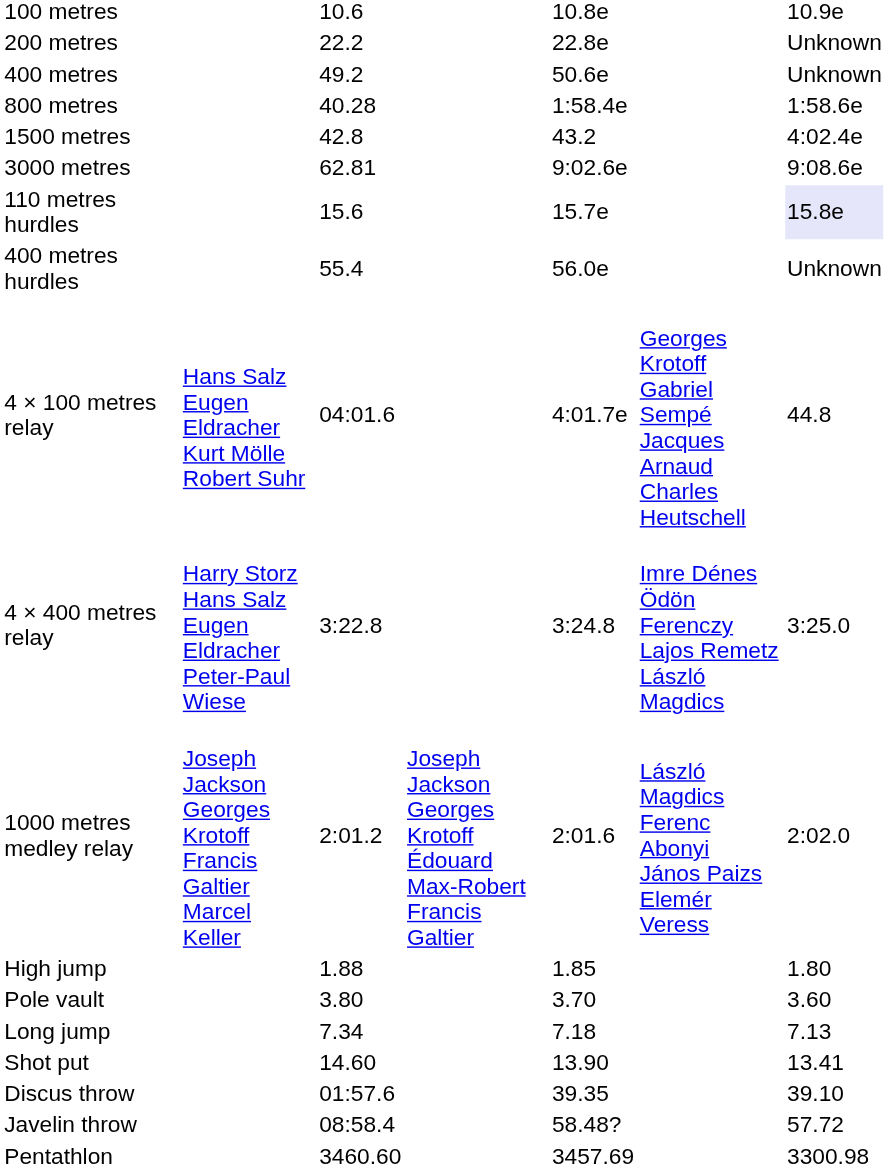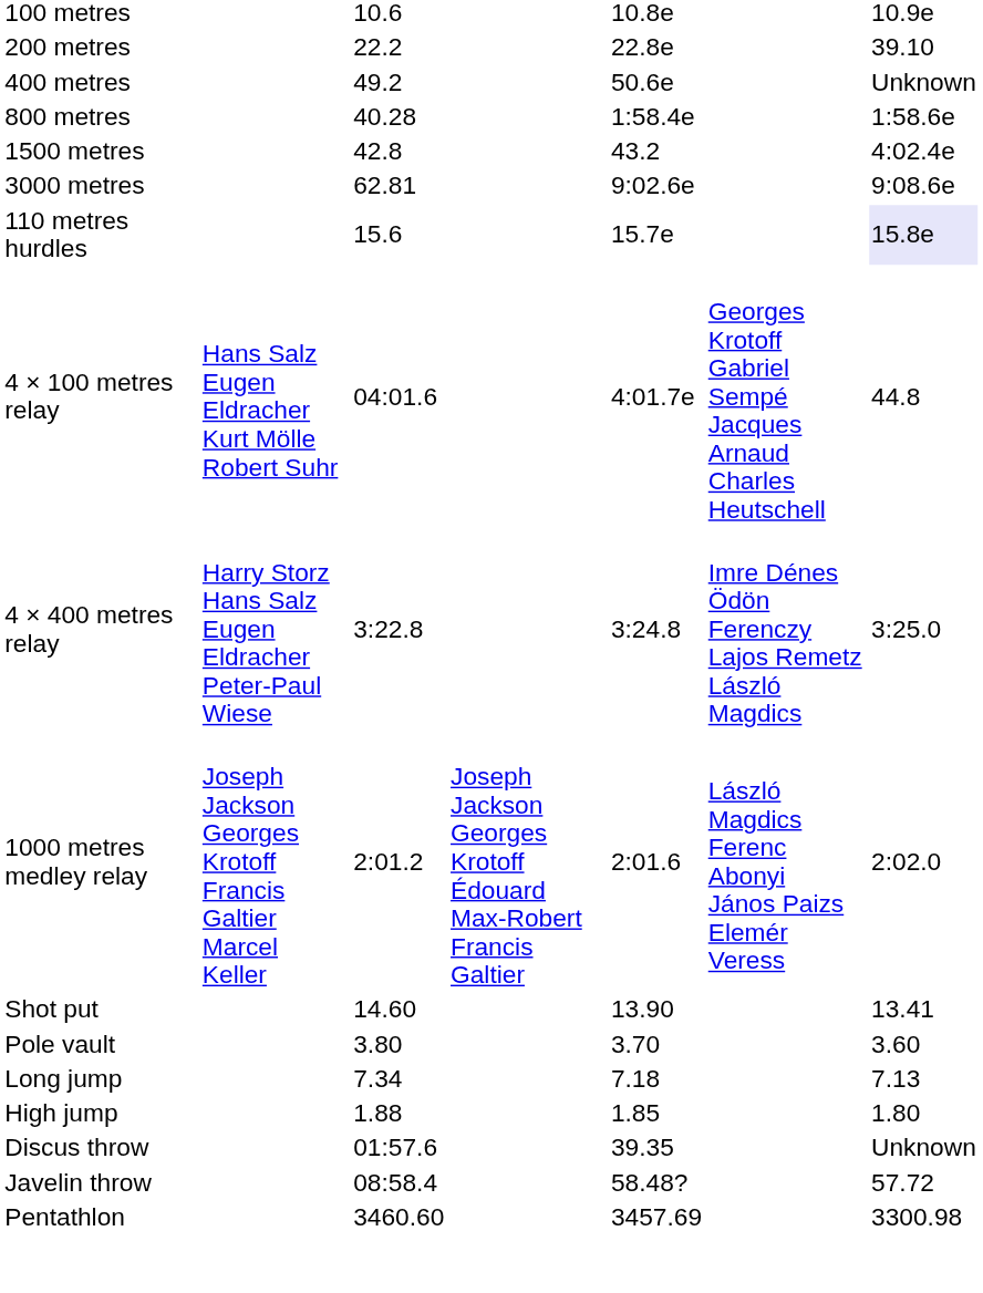200 metres | column 7: Unknown -> 39.10
- row: 400 metres hurdles | 55.4 | 56.0e | Unknown
rows swapped: High jump <-> Shot put
Discus throw | column 7: 39.10 -> Unknown
